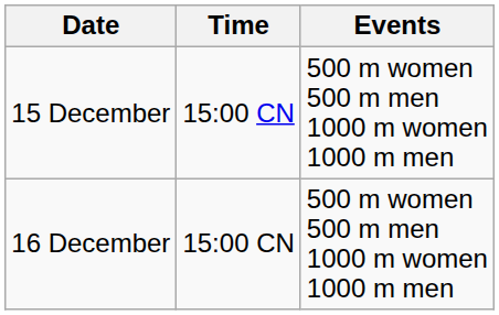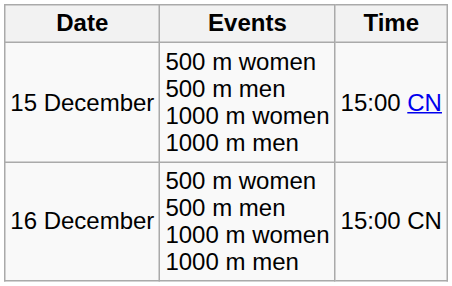columns swapped: Time <-> Events
